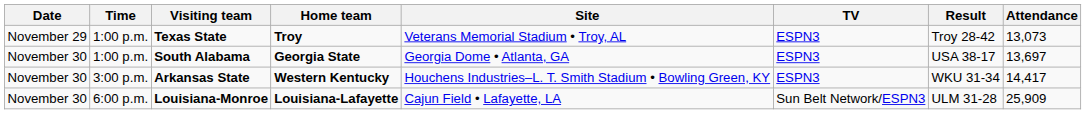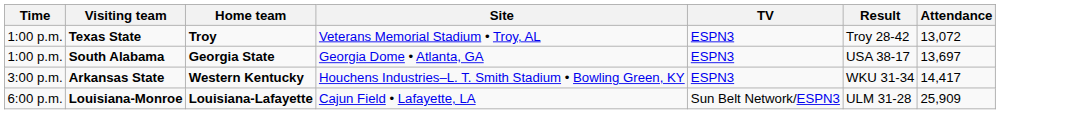- column: Date | November 29 | November 30 | November 30 | November 30
Texas State | Attendance: 13,073 -> 13,072
